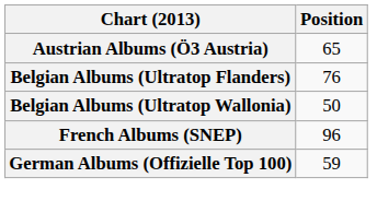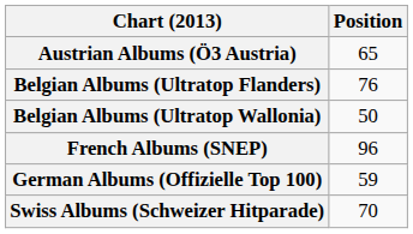+ row: Swiss Albums (Schweizer Hitparade) | 70
